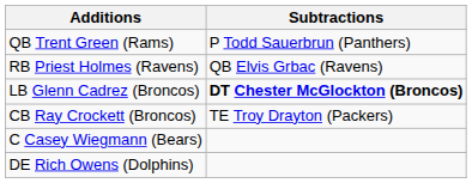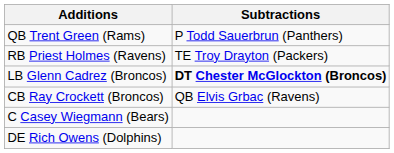RB Priest Holmes (Ravens) | Subtractions: QB Elvis Grbac (Ravens) -> TE Troy Drayton (Packers)
CB Ray Crockett (Broncos) | Subtractions: TE Troy Drayton (Packers) -> QB Elvis Grbac (Ravens)
